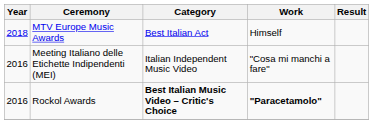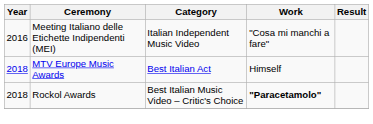rows swapped: Meeting Italiano delle Etichette Indipendenti (MEI) <-> MTV Europe Music Awards
Rockol Awards | Year: 2016 -> 2018
Rockol Awards | Category: bold -> normal
